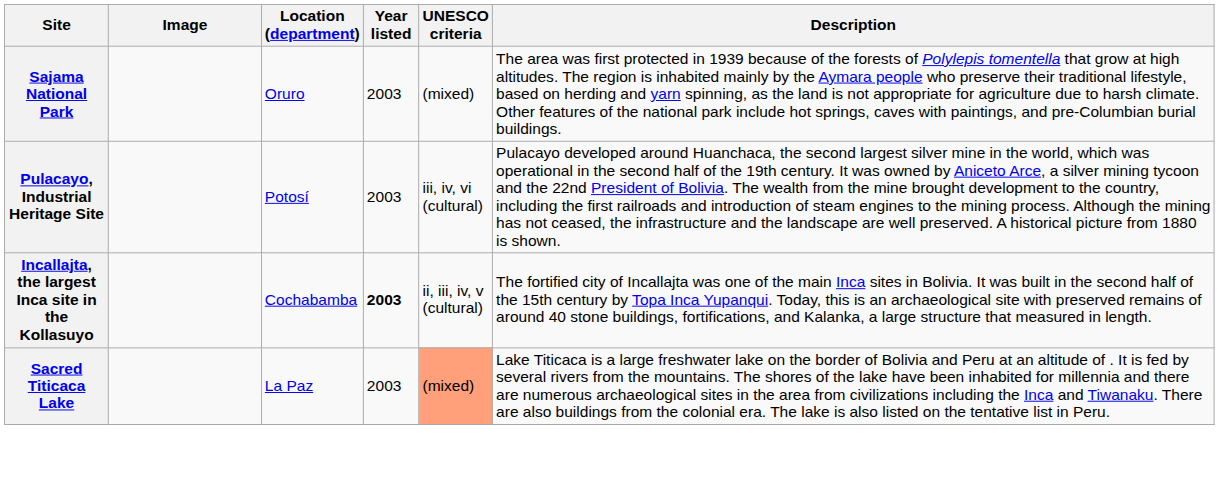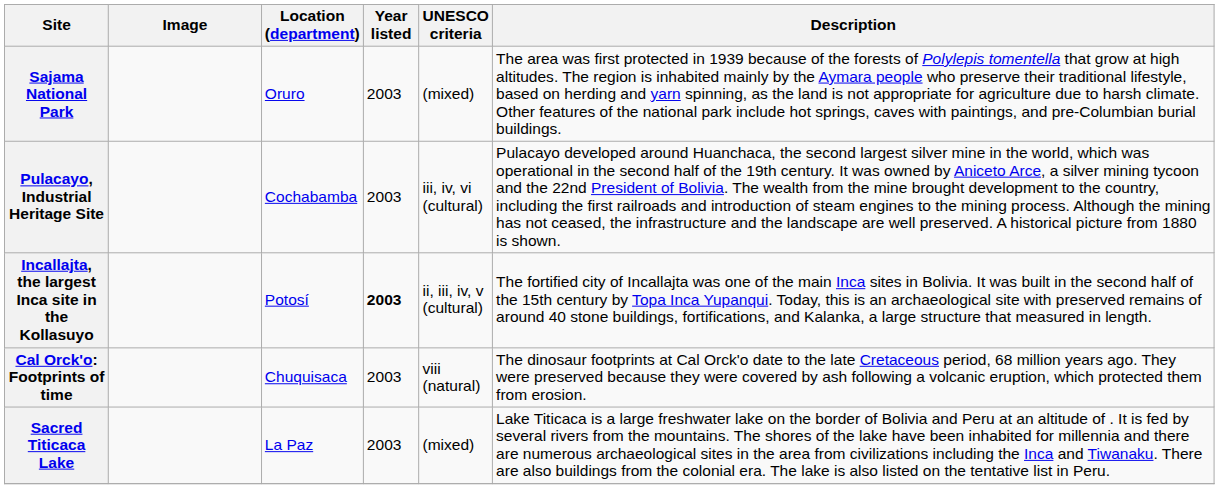Pulacayo, Industrial Heritage Site | Location (department): Potosí -> Cochabamba
Incallajta, the largest Inca site in the Kollasuyo | Location (department): Cochabamba -> Potosí
+ row: Cal Orck'o: Footprints of time | Chuquisaca | 2003 | viii (natural) | The dinosaur footprints at Cal Orck'o date to the late Cretaceous period, 68 million years ago. They were preserved because they were covered by ash following a volcanic eruption, which protected them from erosion.
Sacred Titicaca Lake | UNESCO criteria: lightsalmon background -> no background
